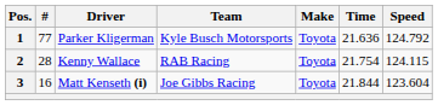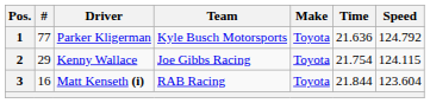2 | #: 28 -> 29
2 | Team: RAB Racing -> Joe Gibbs Racing
3 | Team: Joe Gibbs Racing -> RAB Racing
